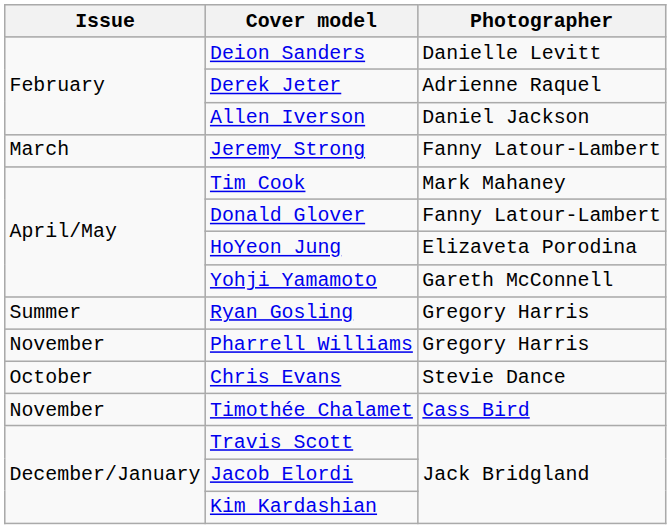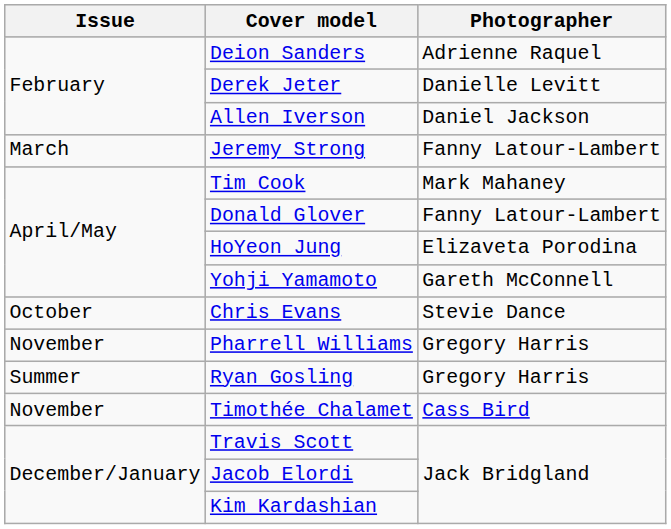Deion Sanders | Photographer: Danielle Levitt -> Adrienne Raquel
Derek Jeter | Photographer: Adrienne Raquel -> Danielle Levitt
rows swapped: Ryan Gosling <-> Chris Evans
